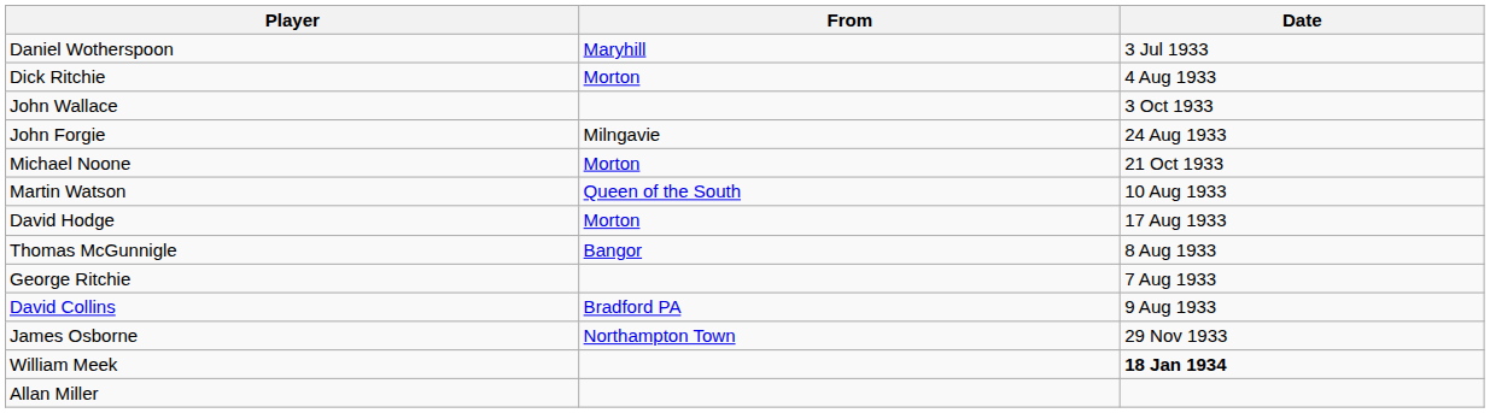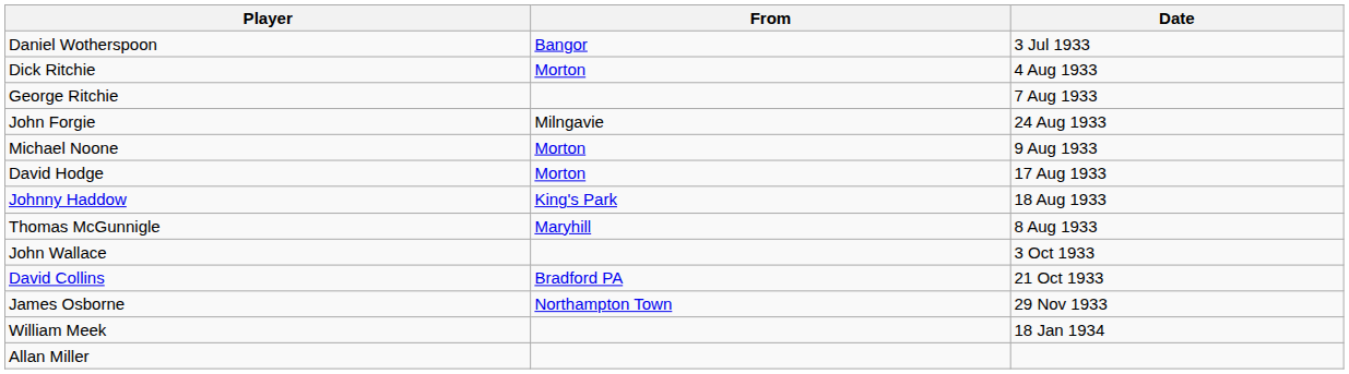Daniel Wotherspoon | From: Maryhill -> Bangor
rows swapped: George Ritchie <-> John Wallace
Michael Noone | Date: 21 Oct 1933 -> 9 Aug 1933
- row: Martin Watson | Queen of the South | 10 Aug 1933
+ row: Johnny Haddow | King's Park | 18 Aug 1933
Thomas McGunnigle | From: Bangor -> Maryhill
David Collins | Date: 9 Aug 1933 -> 21 Oct 1933
William Meek | Date: bold -> normal
